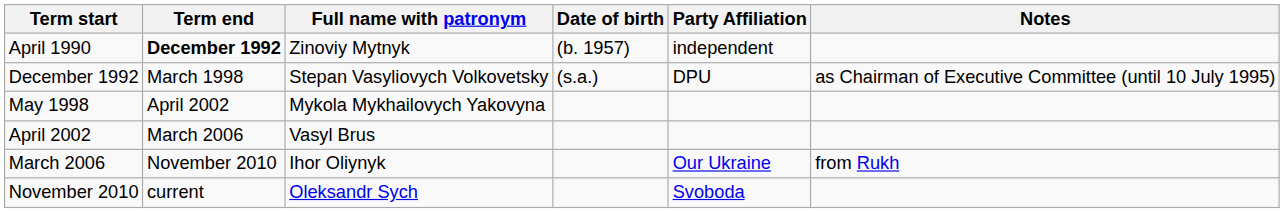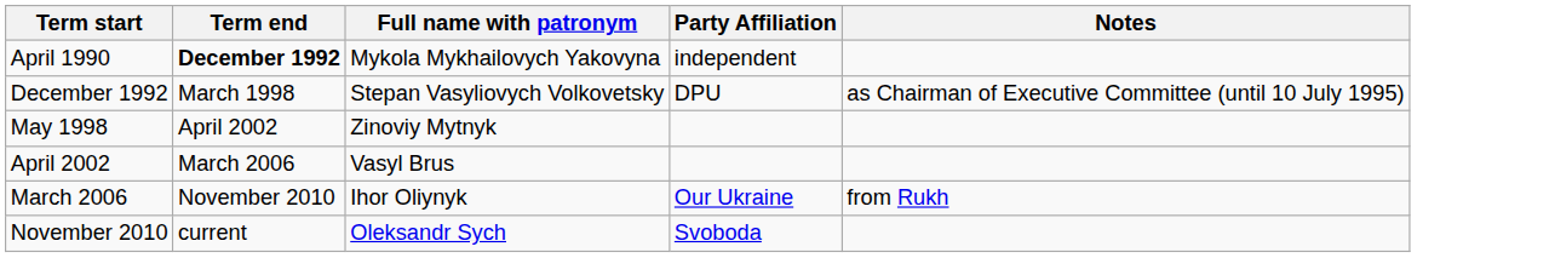- column: Date of birth | (b. 1957) | (s.a.)
April 1990 | Full name with patronym: Zinoviy Mytnyk -> Mykola Mykhailovych Yakovyna
May 1998 | Full name with patronym: Mykola Mykhailovych Yakovyna -> Zinoviy Mytnyk
